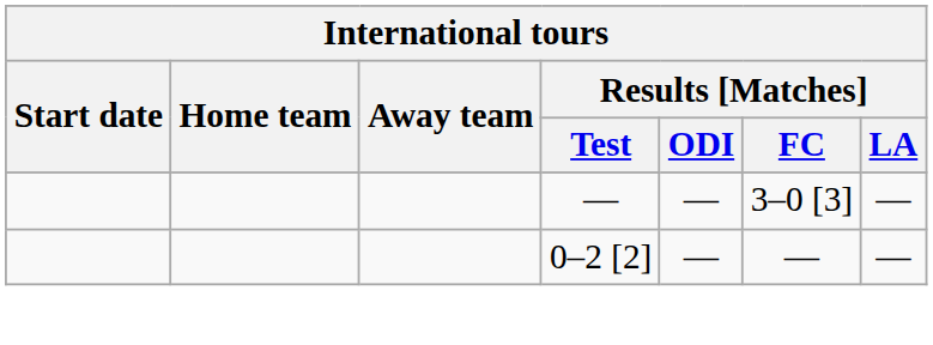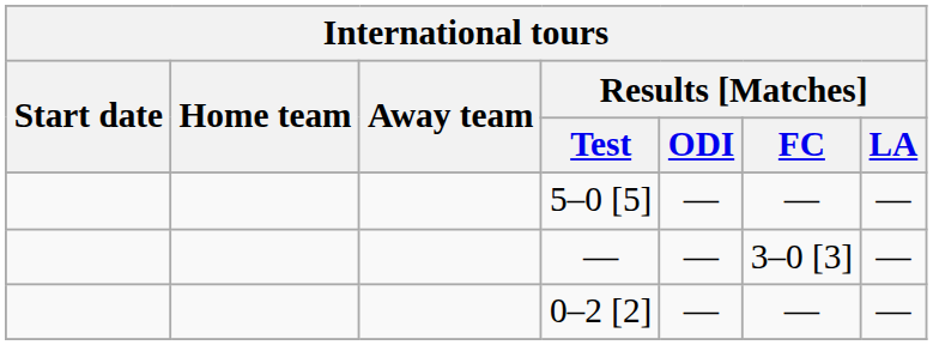+ row: 5–0 [5] | — | — | —
